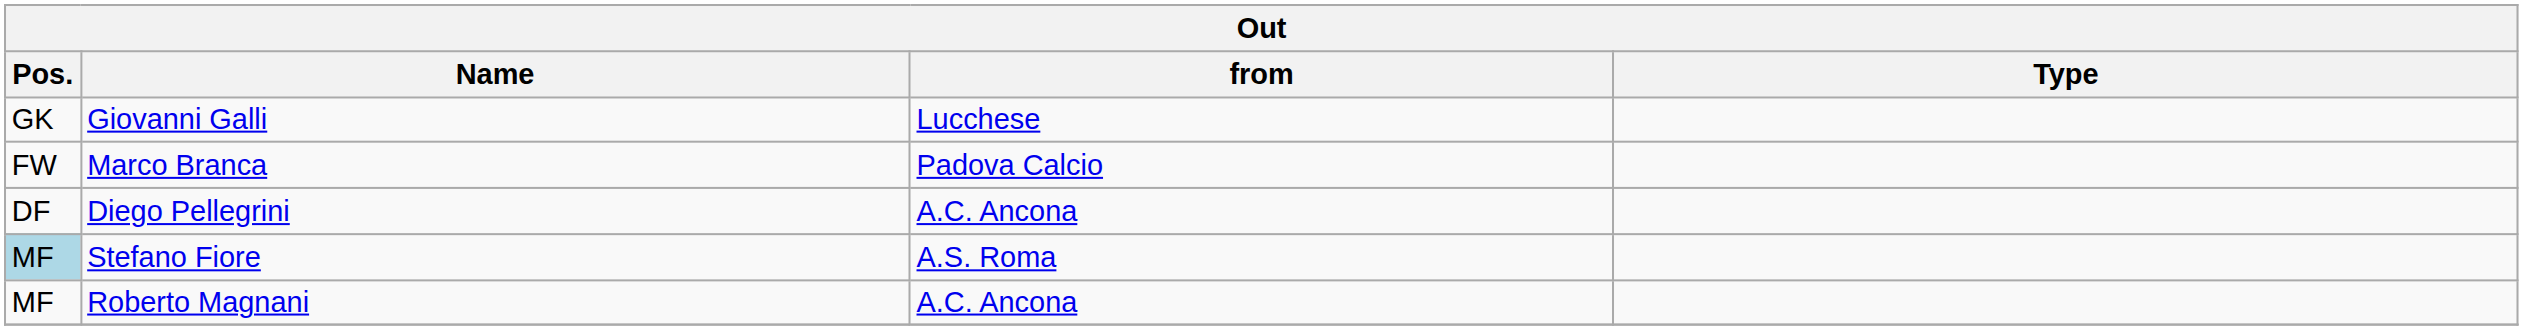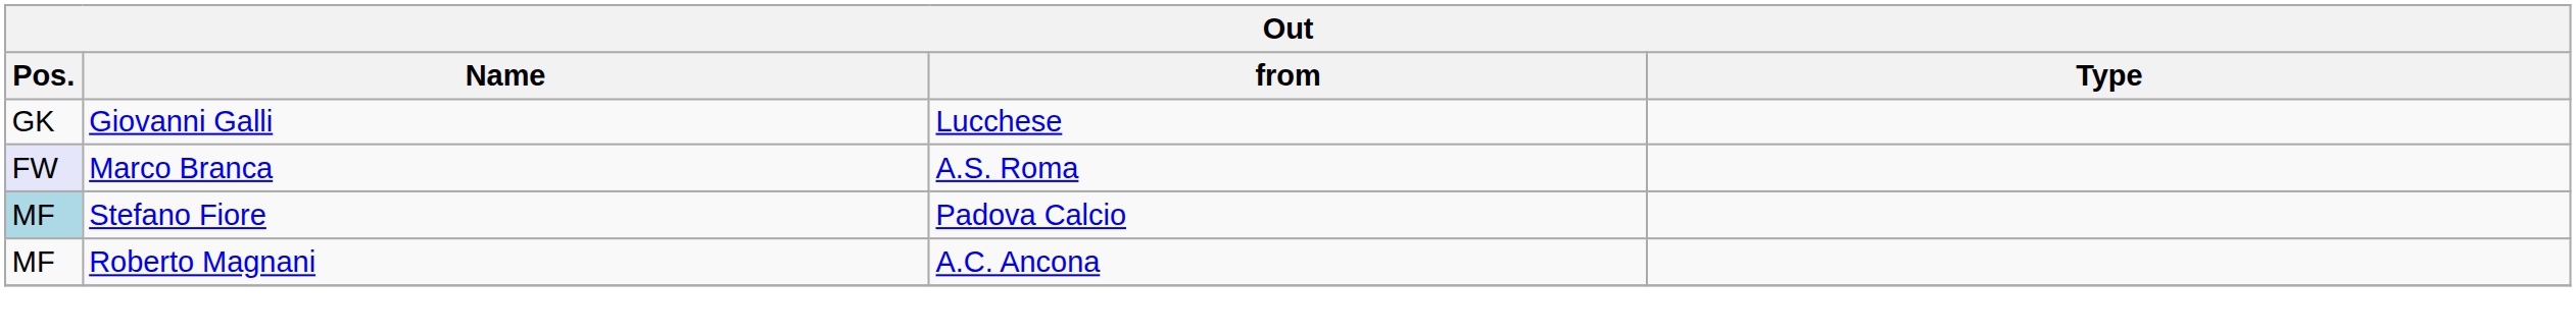Marco Branca | Pos.: no background -> lavender background
Marco Branca | from: Padova Calcio -> A.S. Roma
- row: DF | Diego Pellegrini | A.C. Ancona
Stefano Fiore | from: A.S. Roma -> Padova Calcio
